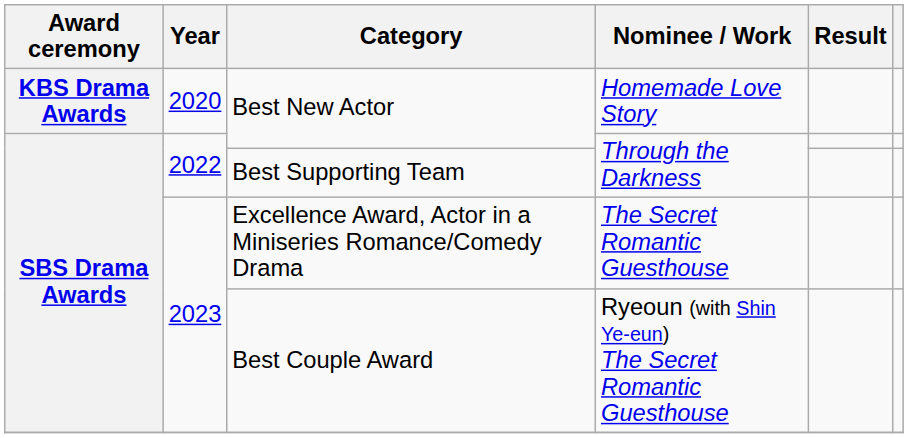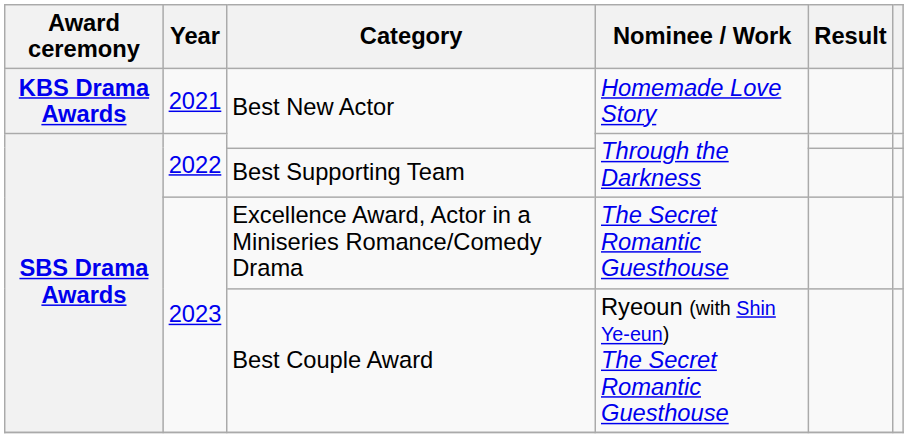Best New Actor / Homemade Love Story | Year: 2020 -> 2021
